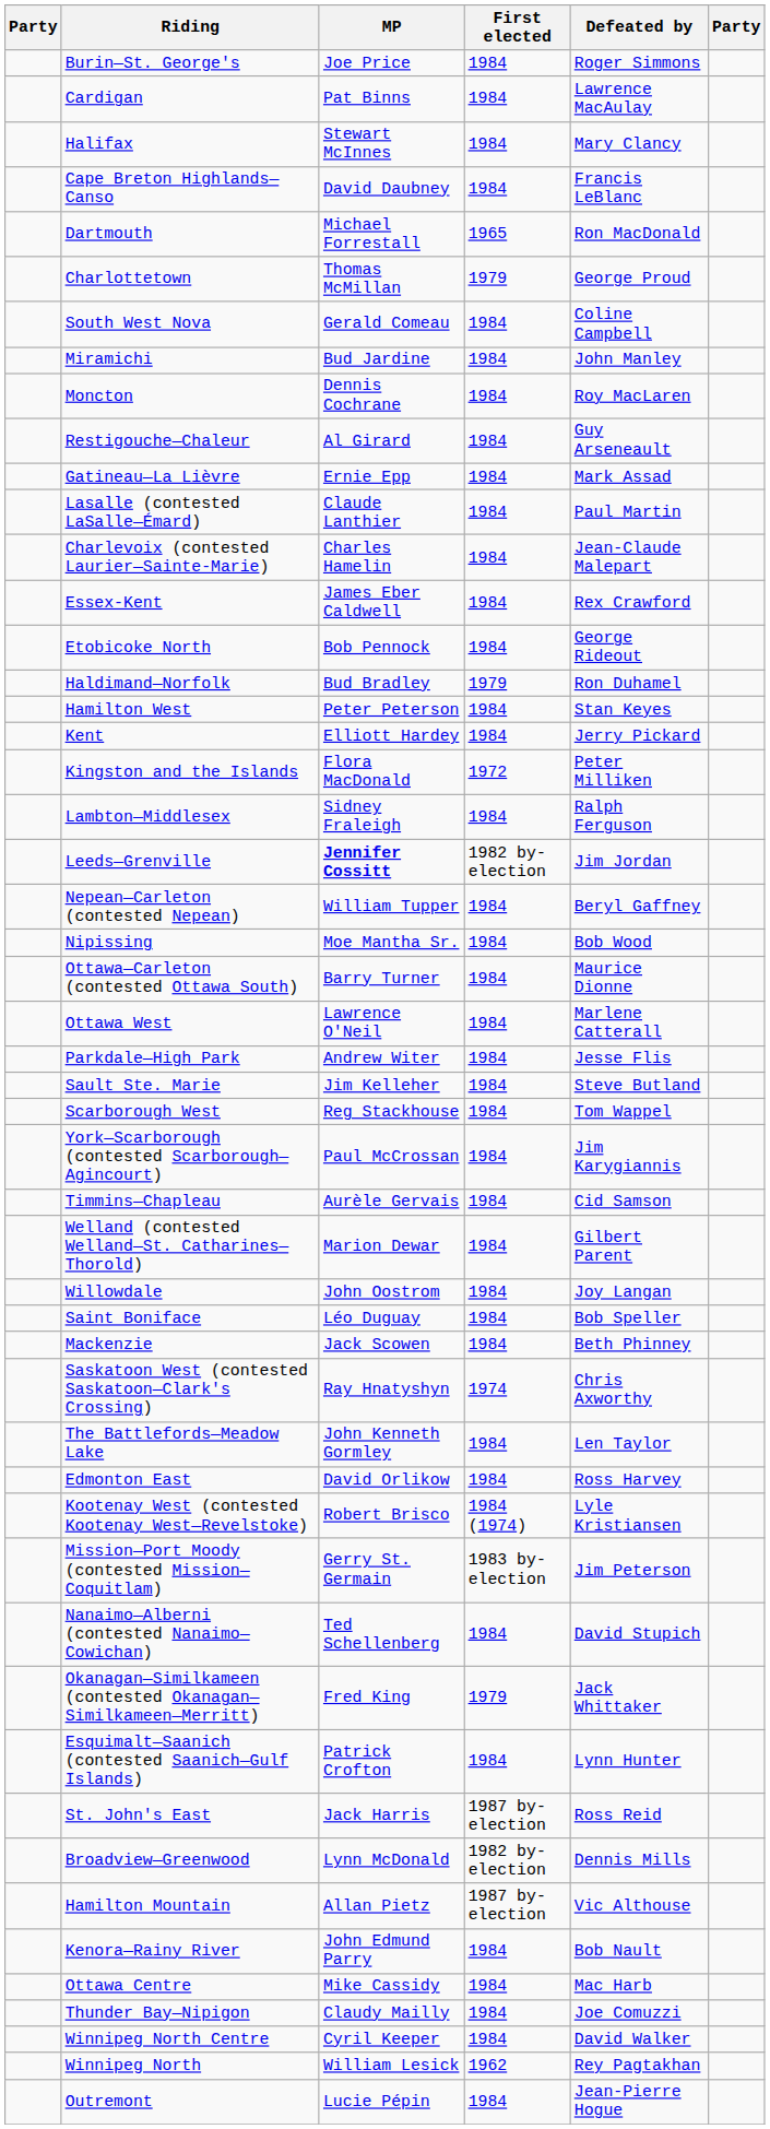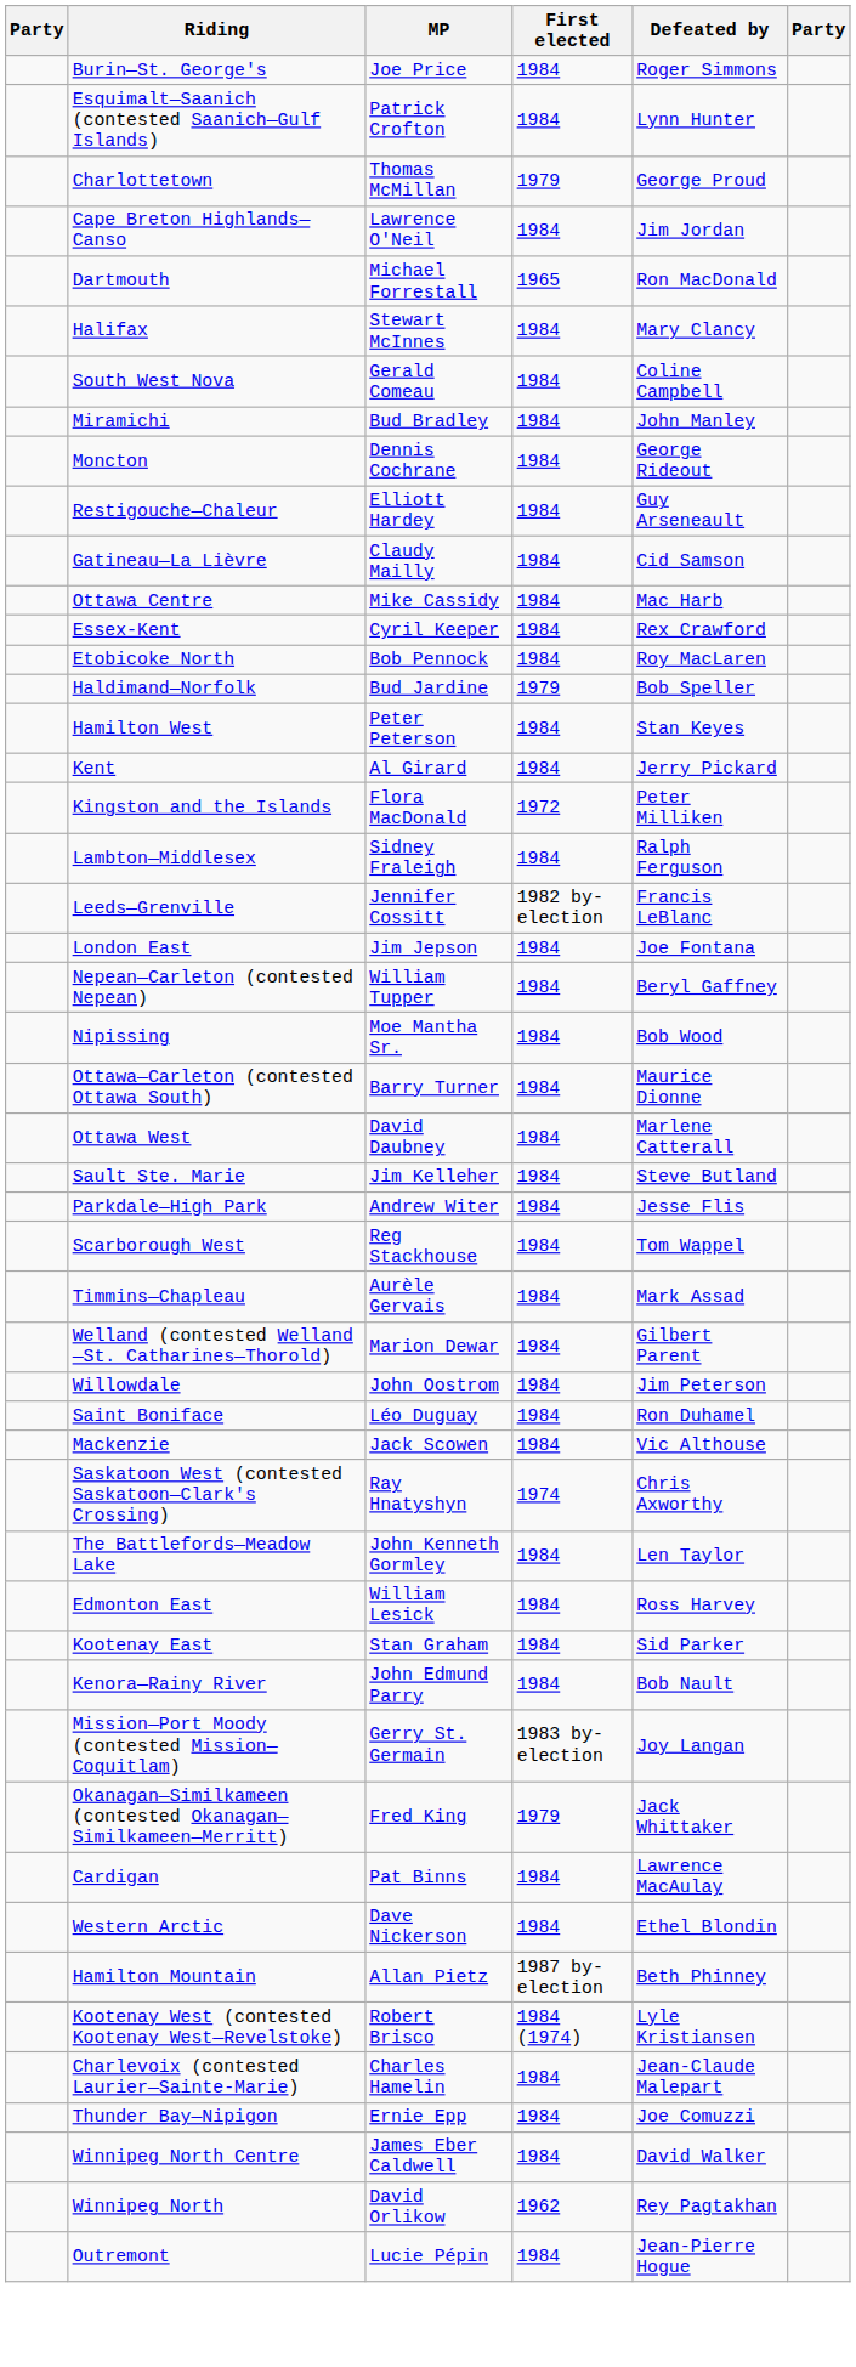rows swapped: Cardigan <-> Esquimalt—Saanich (contested Saanich—Gulf Islands)
rows swapped: Charlottetown <-> Halifax
Cape Breton Highlands—Canso | MP: David Daubney -> Lawrence O'Neil
Cape Breton Highlands—Canso | Defeated by: Francis LeBlanc -> Jim Jordan
Miramichi | MP: Bud Jardine -> Bud Bradley
Moncton | Defeated by: Roy MacLaren -> George Rideout
Restigouche—Chaleur | MP: Al Girard -> Elliott Hardey
Gatineau—La Lièvre | MP: Ernie Epp -> Claudy Mailly
Gatineau—La Lièvre | Defeated by: Mark Assad -> Cid Samson
- row: Lasalle (contested LaSalle—Émard) | Claude Lanthier | 1984 | Paul Martin
rows swapped: Charlevoix (contested Laurier—Sainte-Marie) <-> Ottawa Centre
Essex-Kent | MP: James Eber Caldwell -> Cyril Keeper
Etobicoke North | Defeated by: George Rideout -> Roy MacLaren
Haldimand—Norfolk | MP: Bud Bradley -> Bud Jardine
Haldimand—Norfolk | Defeated by: Ron Duhamel -> Bob Speller
Kent | MP: Elliott Hardey -> Al Girard
Leeds—Grenville | MP: bold -> normal
Leeds—Grenville | Defeated by: Jim Jordan -> Francis LeBlanc
+ row: London East | Jim Jepson | 1984 | Joe Fontana
Ottawa West | MP: Lawrence O'Neil -> David Daubney
rows swapped: Parkdale—High Park <-> Sault Ste. Marie
- row: York—Scarborough (contested Scarborough—Agincourt) | Paul McCrossan | 1984 | Jim Karygiannis
Timmins—Chapleau | Defeated by: Cid Samson -> Mark Assad
Willowdale | Defeated by: Joy Langan -> Jim Peterson
Saint Boniface | Defeated by: Bob Speller -> Ron Duhamel
Mackenzie | Defeated by: Beth Phinney -> Vic Althouse
Edmonton East | MP: David Orlikow -> William Lesick
+ row: Kootenay East | Stan Graham | 1984 | Sid Parker
rows swapped: Kootenay West (contested Kootenay West—Revelstoke) <-> Kenora—Rainy River
Mission—Port Moody (contested Mission—Coquitlam) | Defeated by: Jim Peterson -> Joy Langan
- row: Nanaimo—Alberni (contested Nanaimo—Cowichan) | Ted Schellenberg | 1984 | David Stupich
+ row: Western Arctic | Dave Nickerson | 1984 | Ethel Blondin
- row: St. John's East | Jack Harris | 1987 by-election | Ross Reid
- row: Broadview—Greenwood | Lynn McDonald | 1982 by-election | Dennis Mills
Hamilton Mountain | Defeated by: Vic Althouse -> Beth Phinney
Thunder Bay—Nipigon | MP: Claudy Mailly -> Ernie Epp
Winnipeg North Centre | MP: Cyril Keeper -> James Eber Caldwell
Winnipeg North | MP: William Lesick -> David Orlikow
